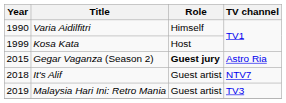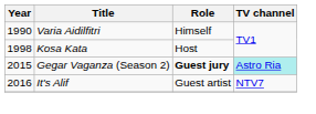Kosa Kata | Year: 1999 -> 1998
Gegar Vaganza (Season 2) | TV channel: no background -> paleturquoise background
It's Alif | Year: 2018 -> 2016
- row: 2019 | Malaysia Hari Ini: Retro Mania | Guest artist | TV3
